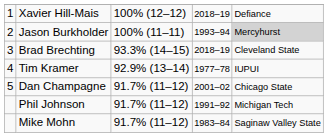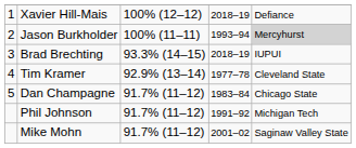Brad Brechting | column 5: Cleveland State -> IUPUI
Tim Kramer | column 5: IUPUI -> Cleveland State
Dan Champagne | column 4: 2001–02 -> 1983–84
Mike Mohn | column 4: 1983–84 -> 2001–02
